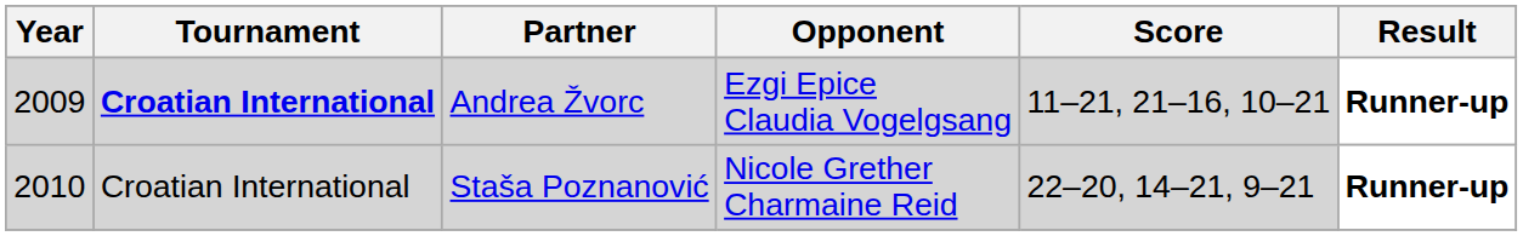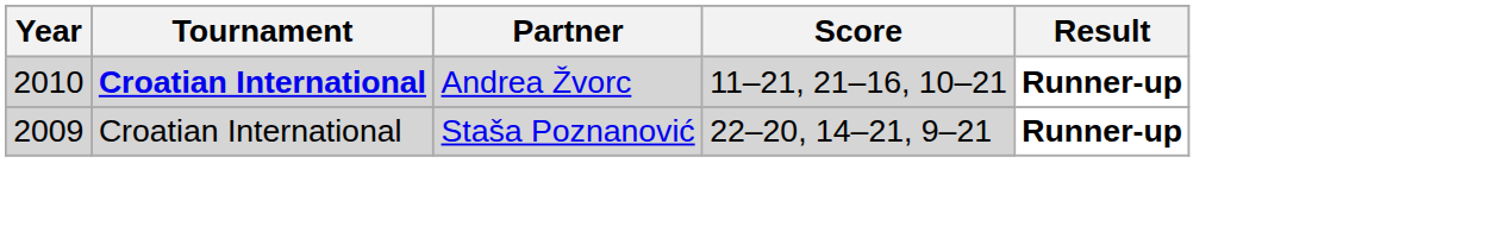- column: Opponent | Ezgi Epice Claudia Vogelgsang | Nicole Grether Charmaine Reid
Andrea Žvorc | Year: 2009 -> 2010
Staša Poznanović | Year: 2010 -> 2009
